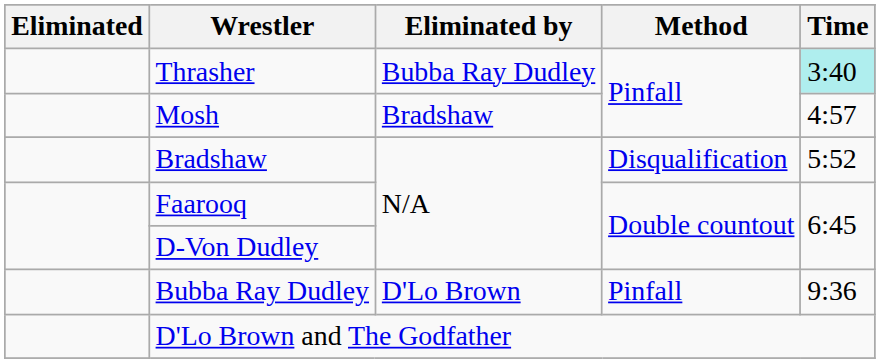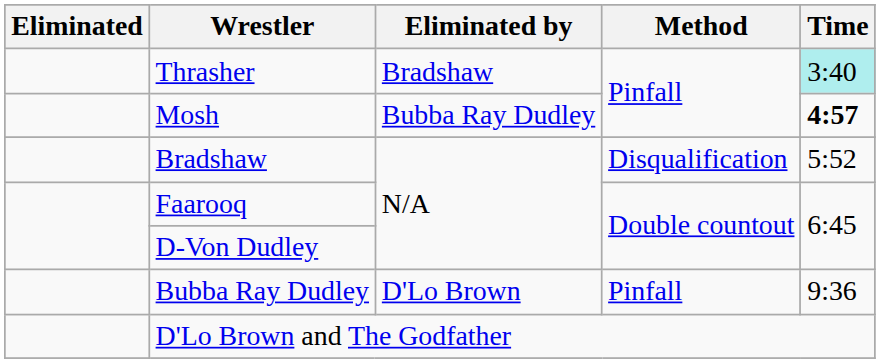Thrasher | Eliminated by: Bubba Ray Dudley -> Bradshaw
Mosh | Eliminated by: Bradshaw -> Bubba Ray Dudley
Mosh | Time: normal -> bold
